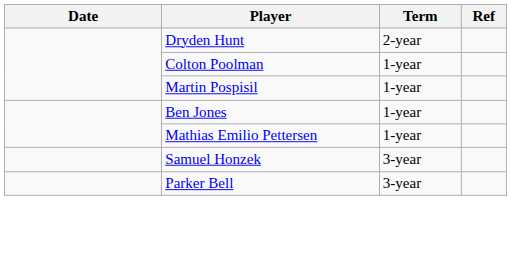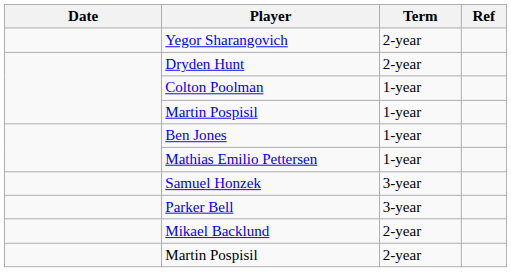+ row: Yegor Sharangovich | 2-year
+ row: Mikael Backlund | 2-year
+ row: Martin Pospisil | 2-year
